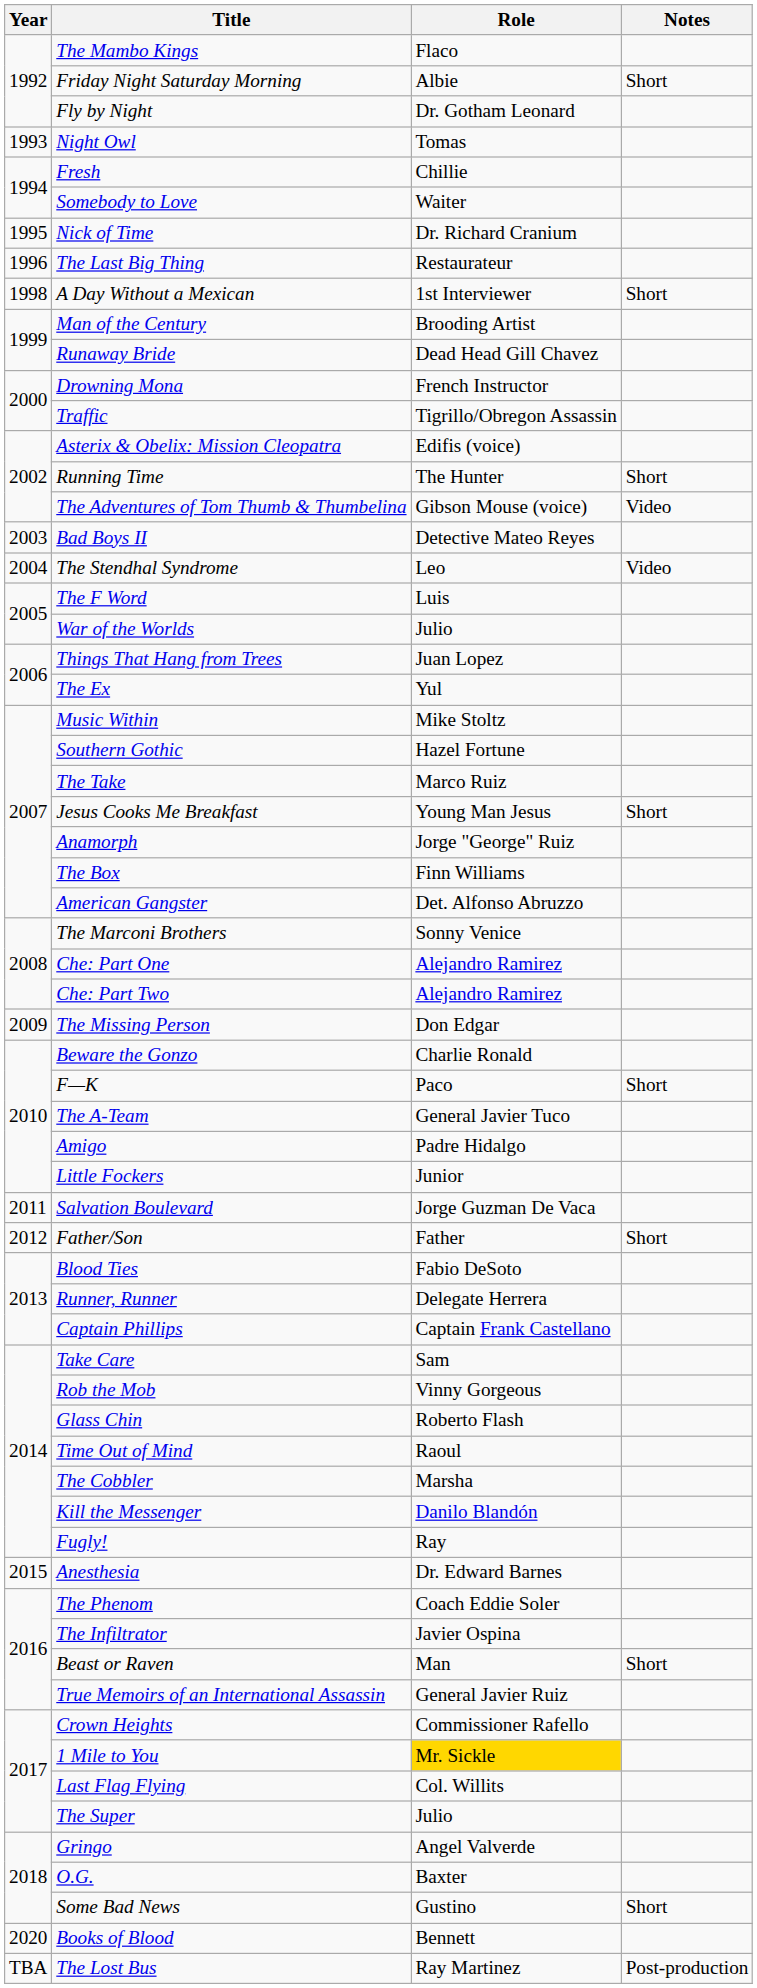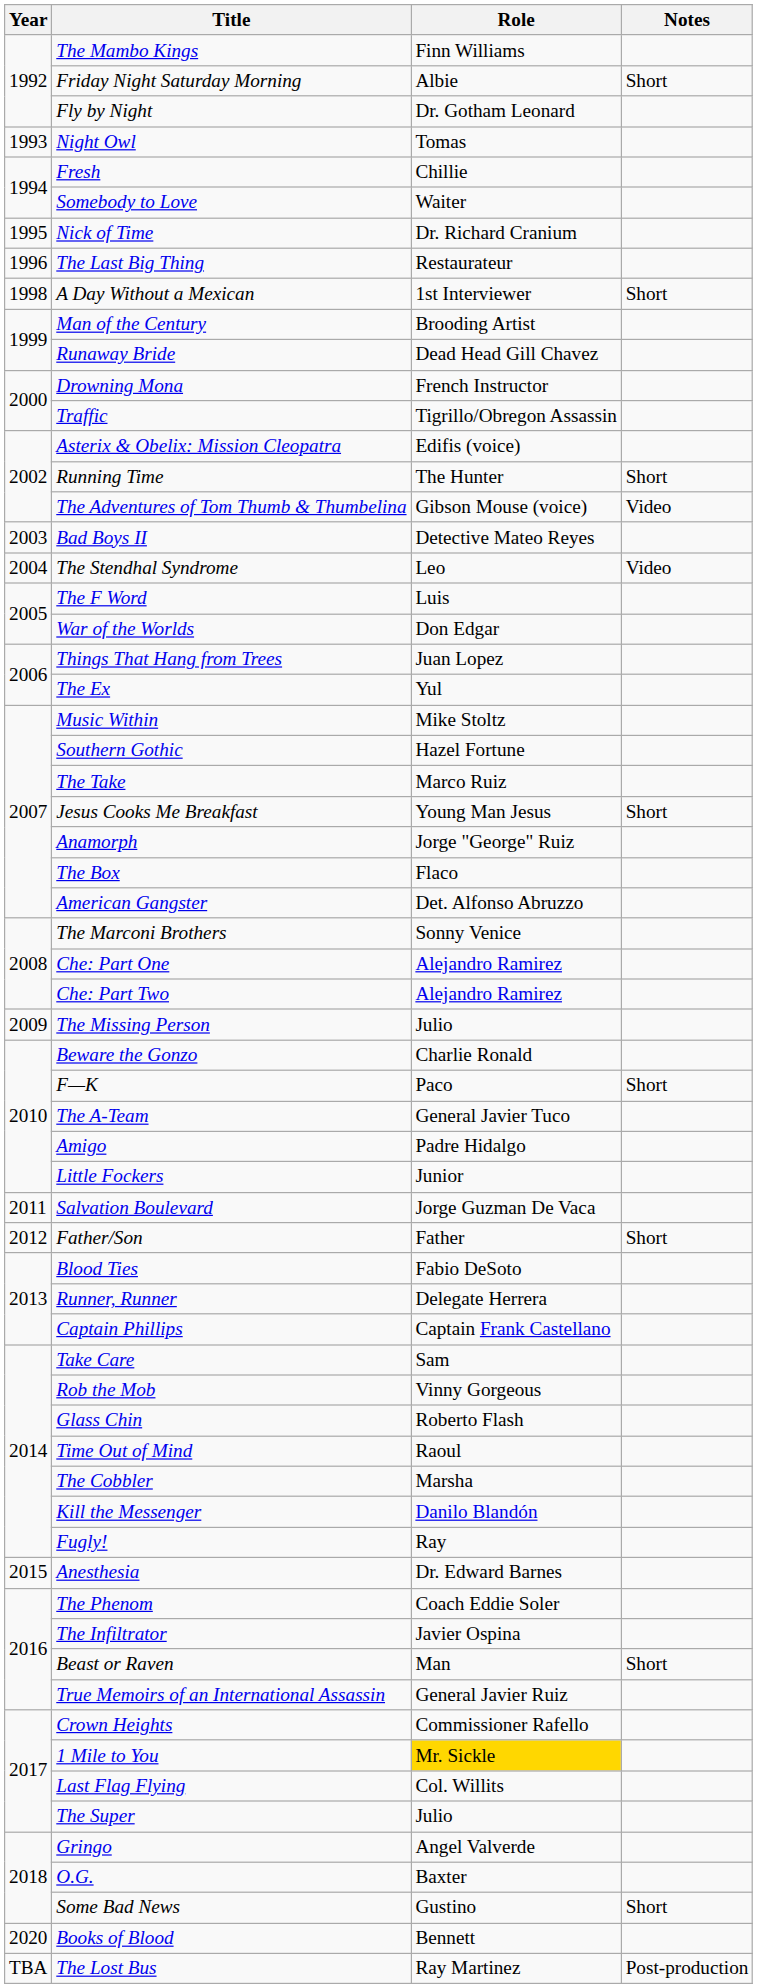The Mambo Kings | Role: Flaco -> Finn Williams
War of the Worlds | Role: Julio -> Don Edgar
The Box | Role: Finn Williams -> Flaco
The Missing Person | Role: Don Edgar -> Julio
